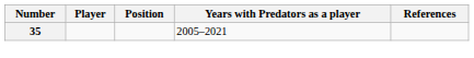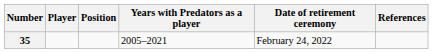+ column: Date of retirement ceremony | February 24, 2022
